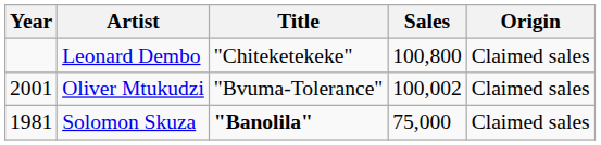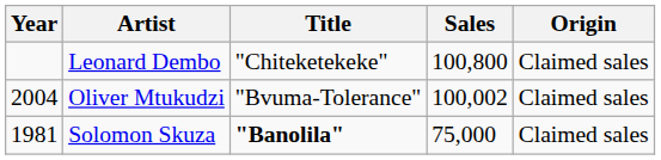Oliver Mtukudzi | Year: 2001 -> 2004
